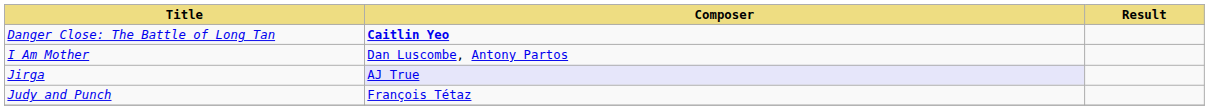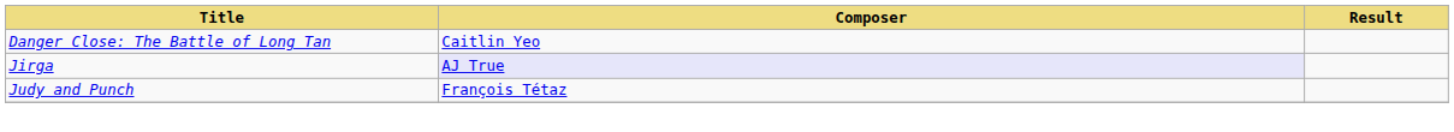Danger Close: The Battle of Long Tan | Composer: bold -> normal
- row: I Am Mother | Dan Luscombe, Antony Partos
